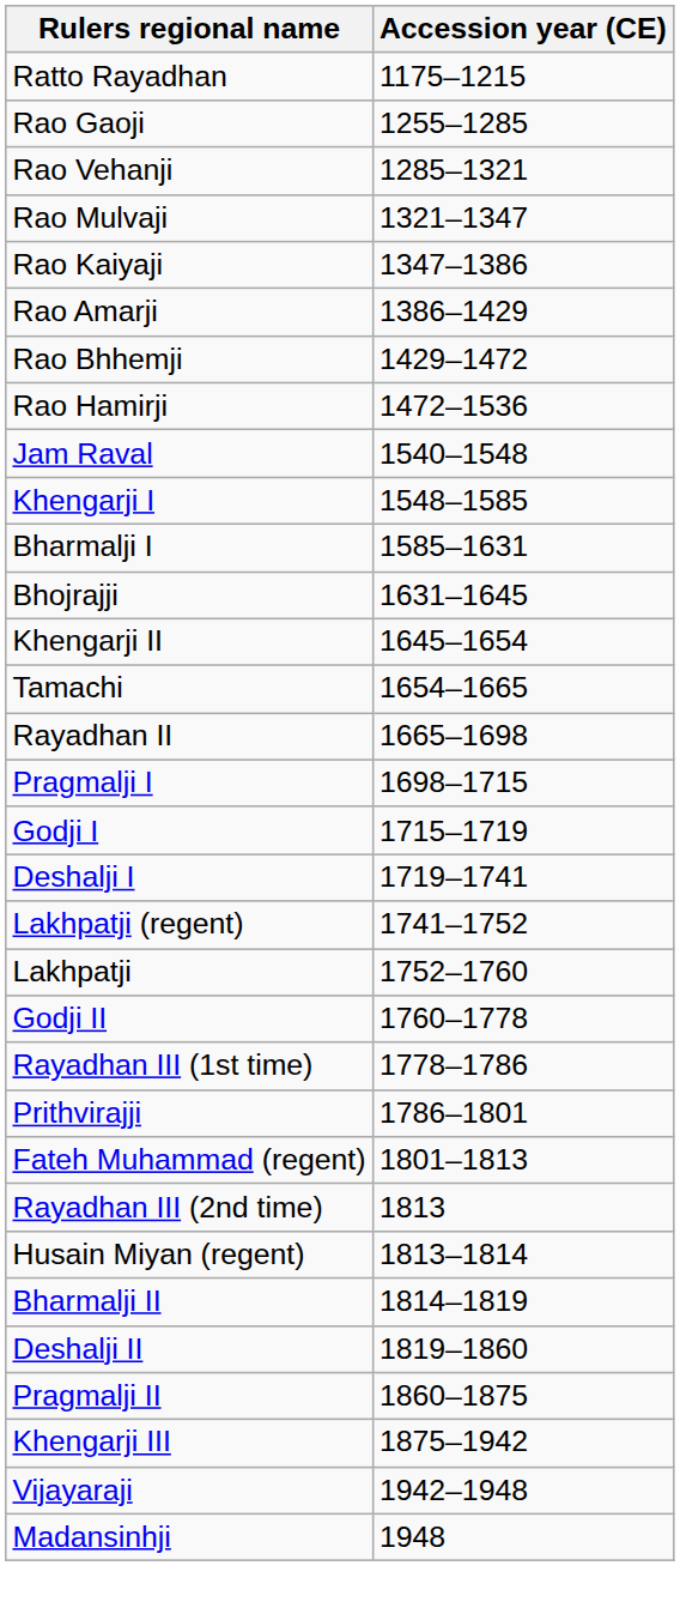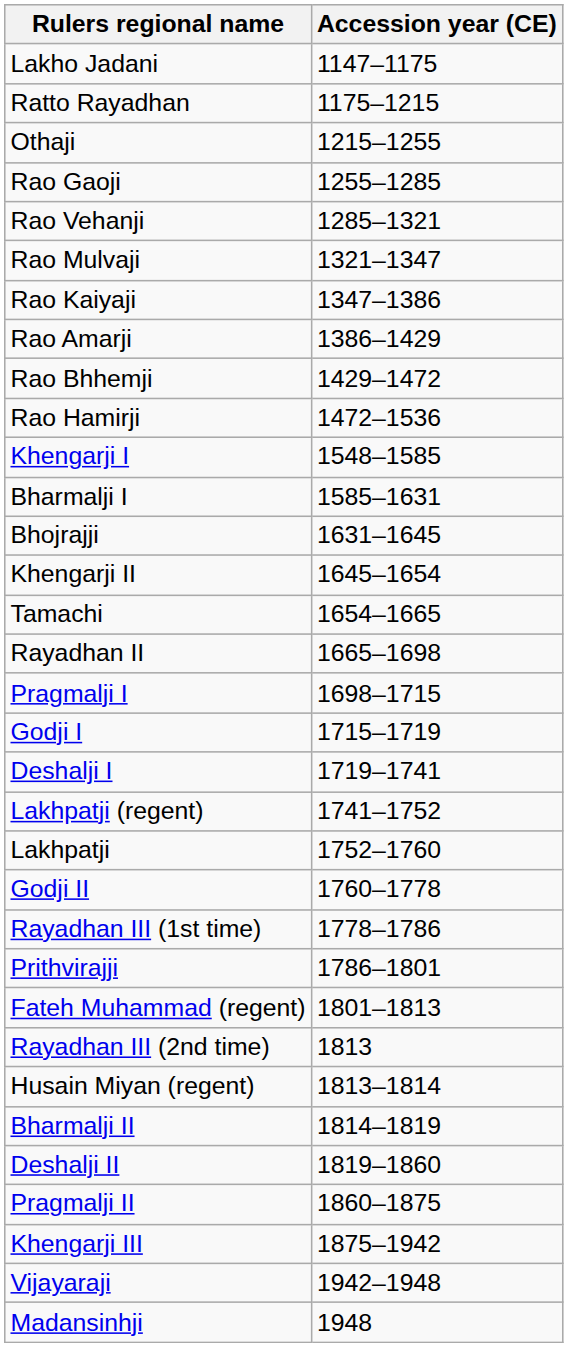+ row: Lakho Jadani | 1147–1175
+ row: Othaji | 1215–1255
- row: Jam Raval | 1540–1548
